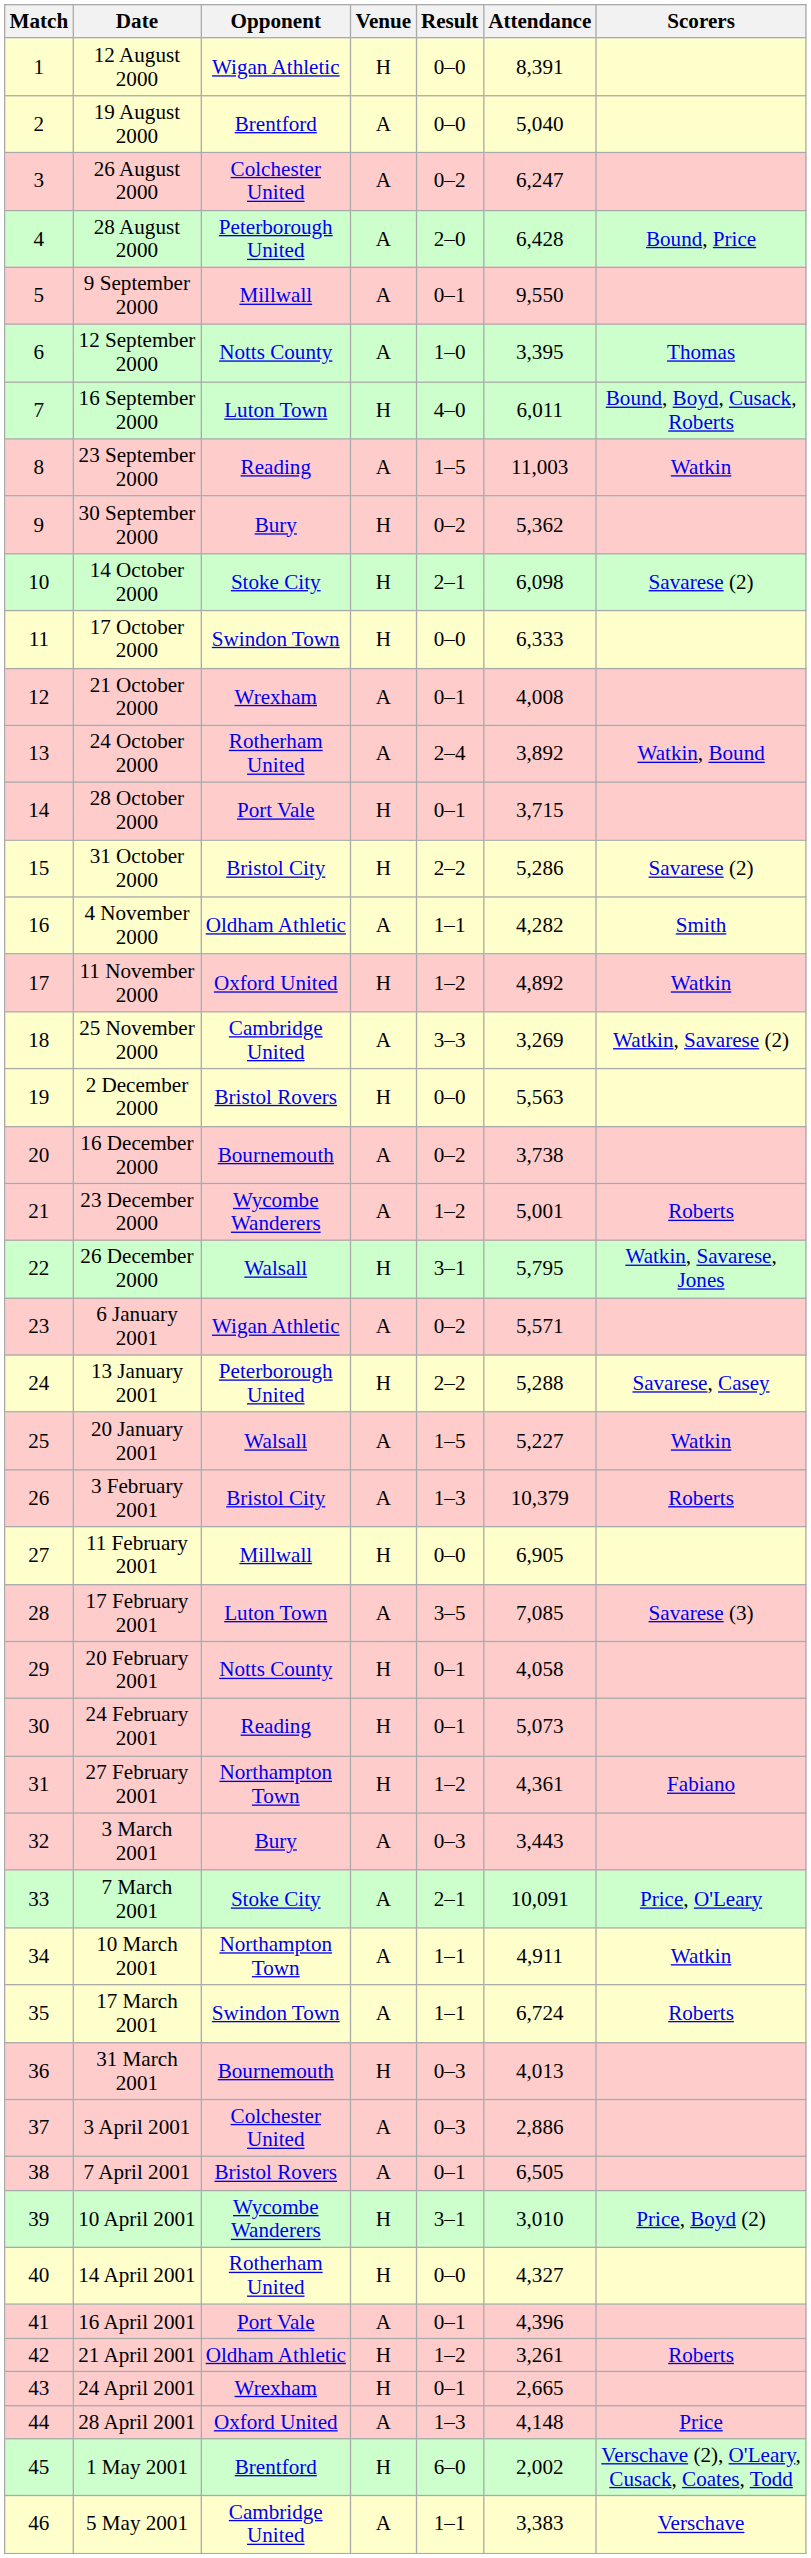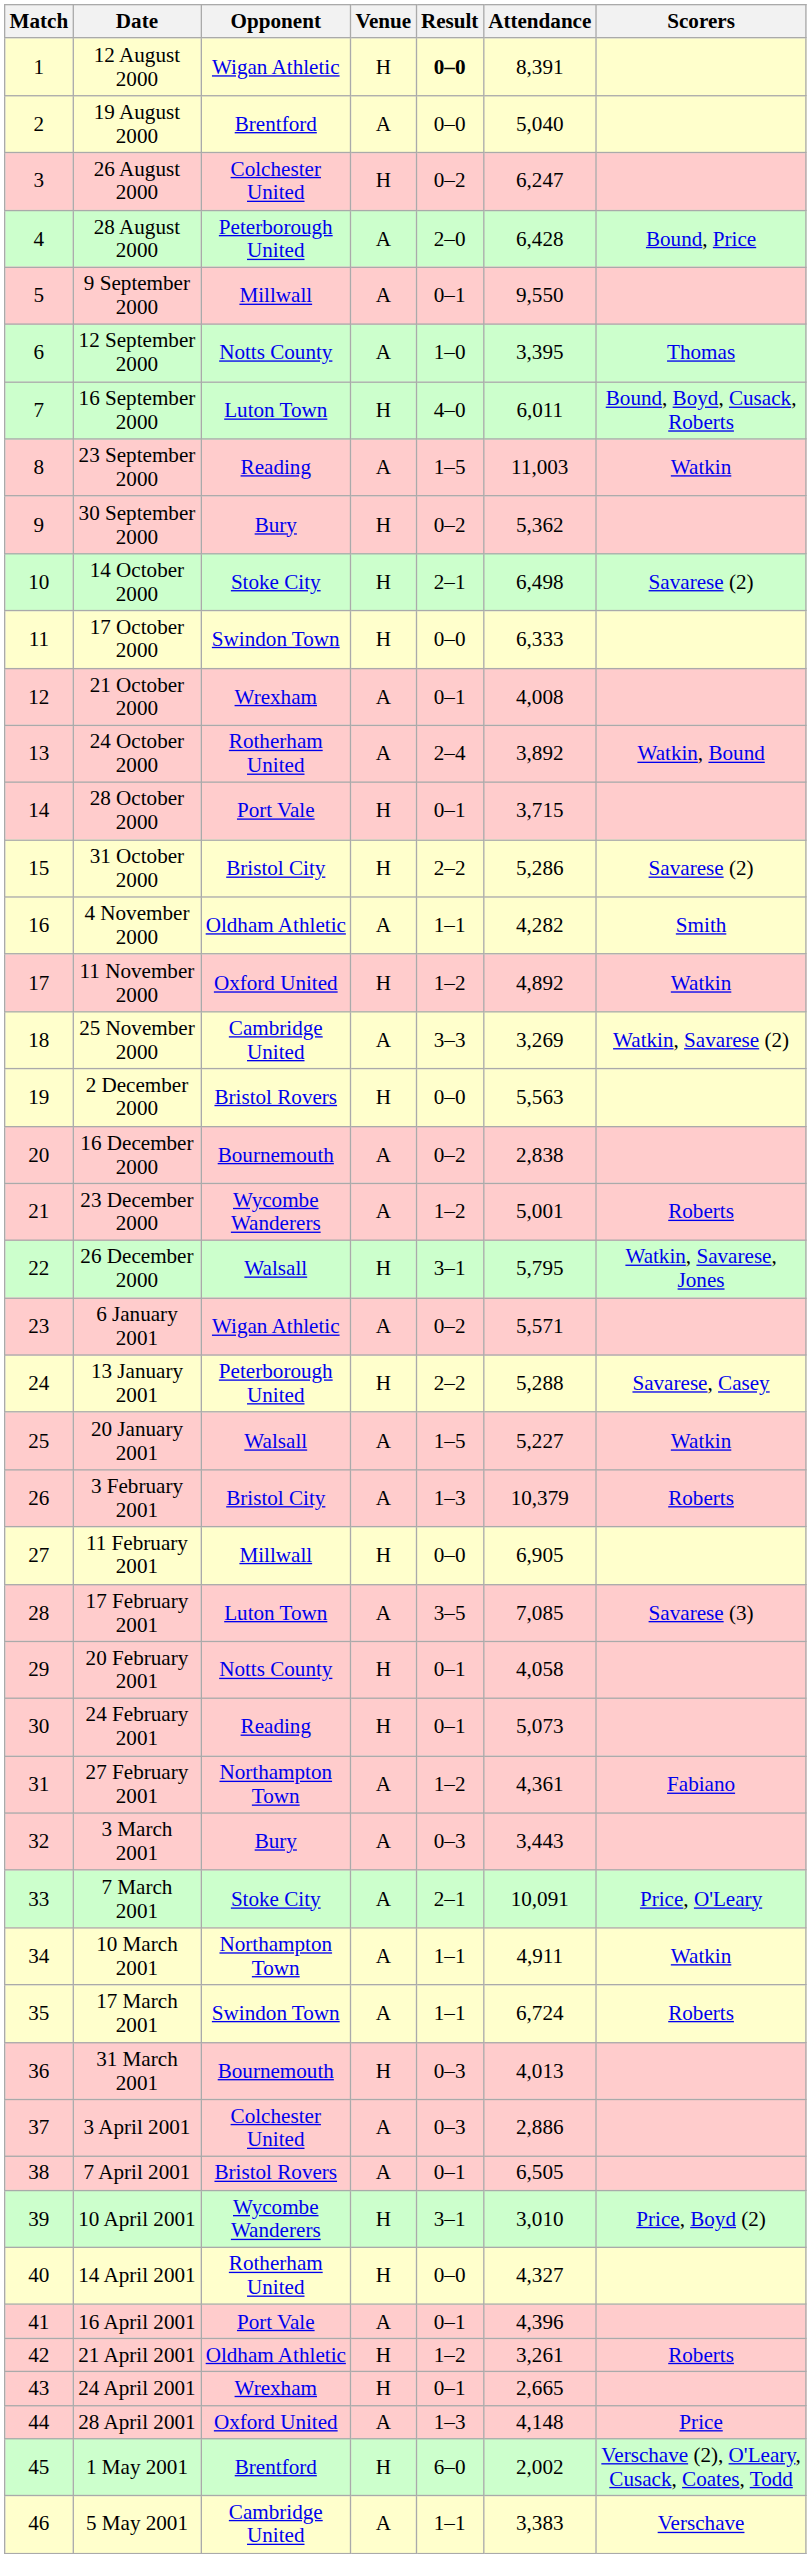12 August 2000 | Result: normal -> bold
26 August 2000 | Venue: A -> H
14 October 2000 | Attendance: 6,098 -> 6,498
16 December 2000 | Attendance: 3,738 -> 2,838
27 February 2001 | Venue: H -> A
